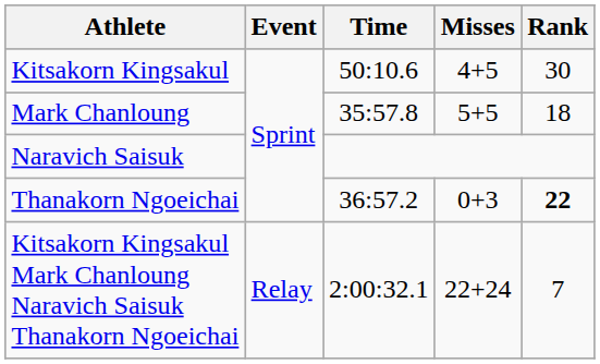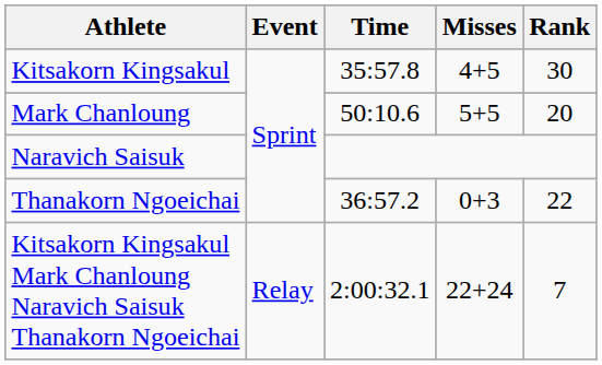Kitsakorn Kingsakul | Time: 50:10.6 -> 35:57.8
Mark Chanloung | Time: 35:57.8 -> 50:10.6
Mark Chanloung | Rank: 18 -> 20
Thanakorn Ngoeichai | Rank: bold -> normal
